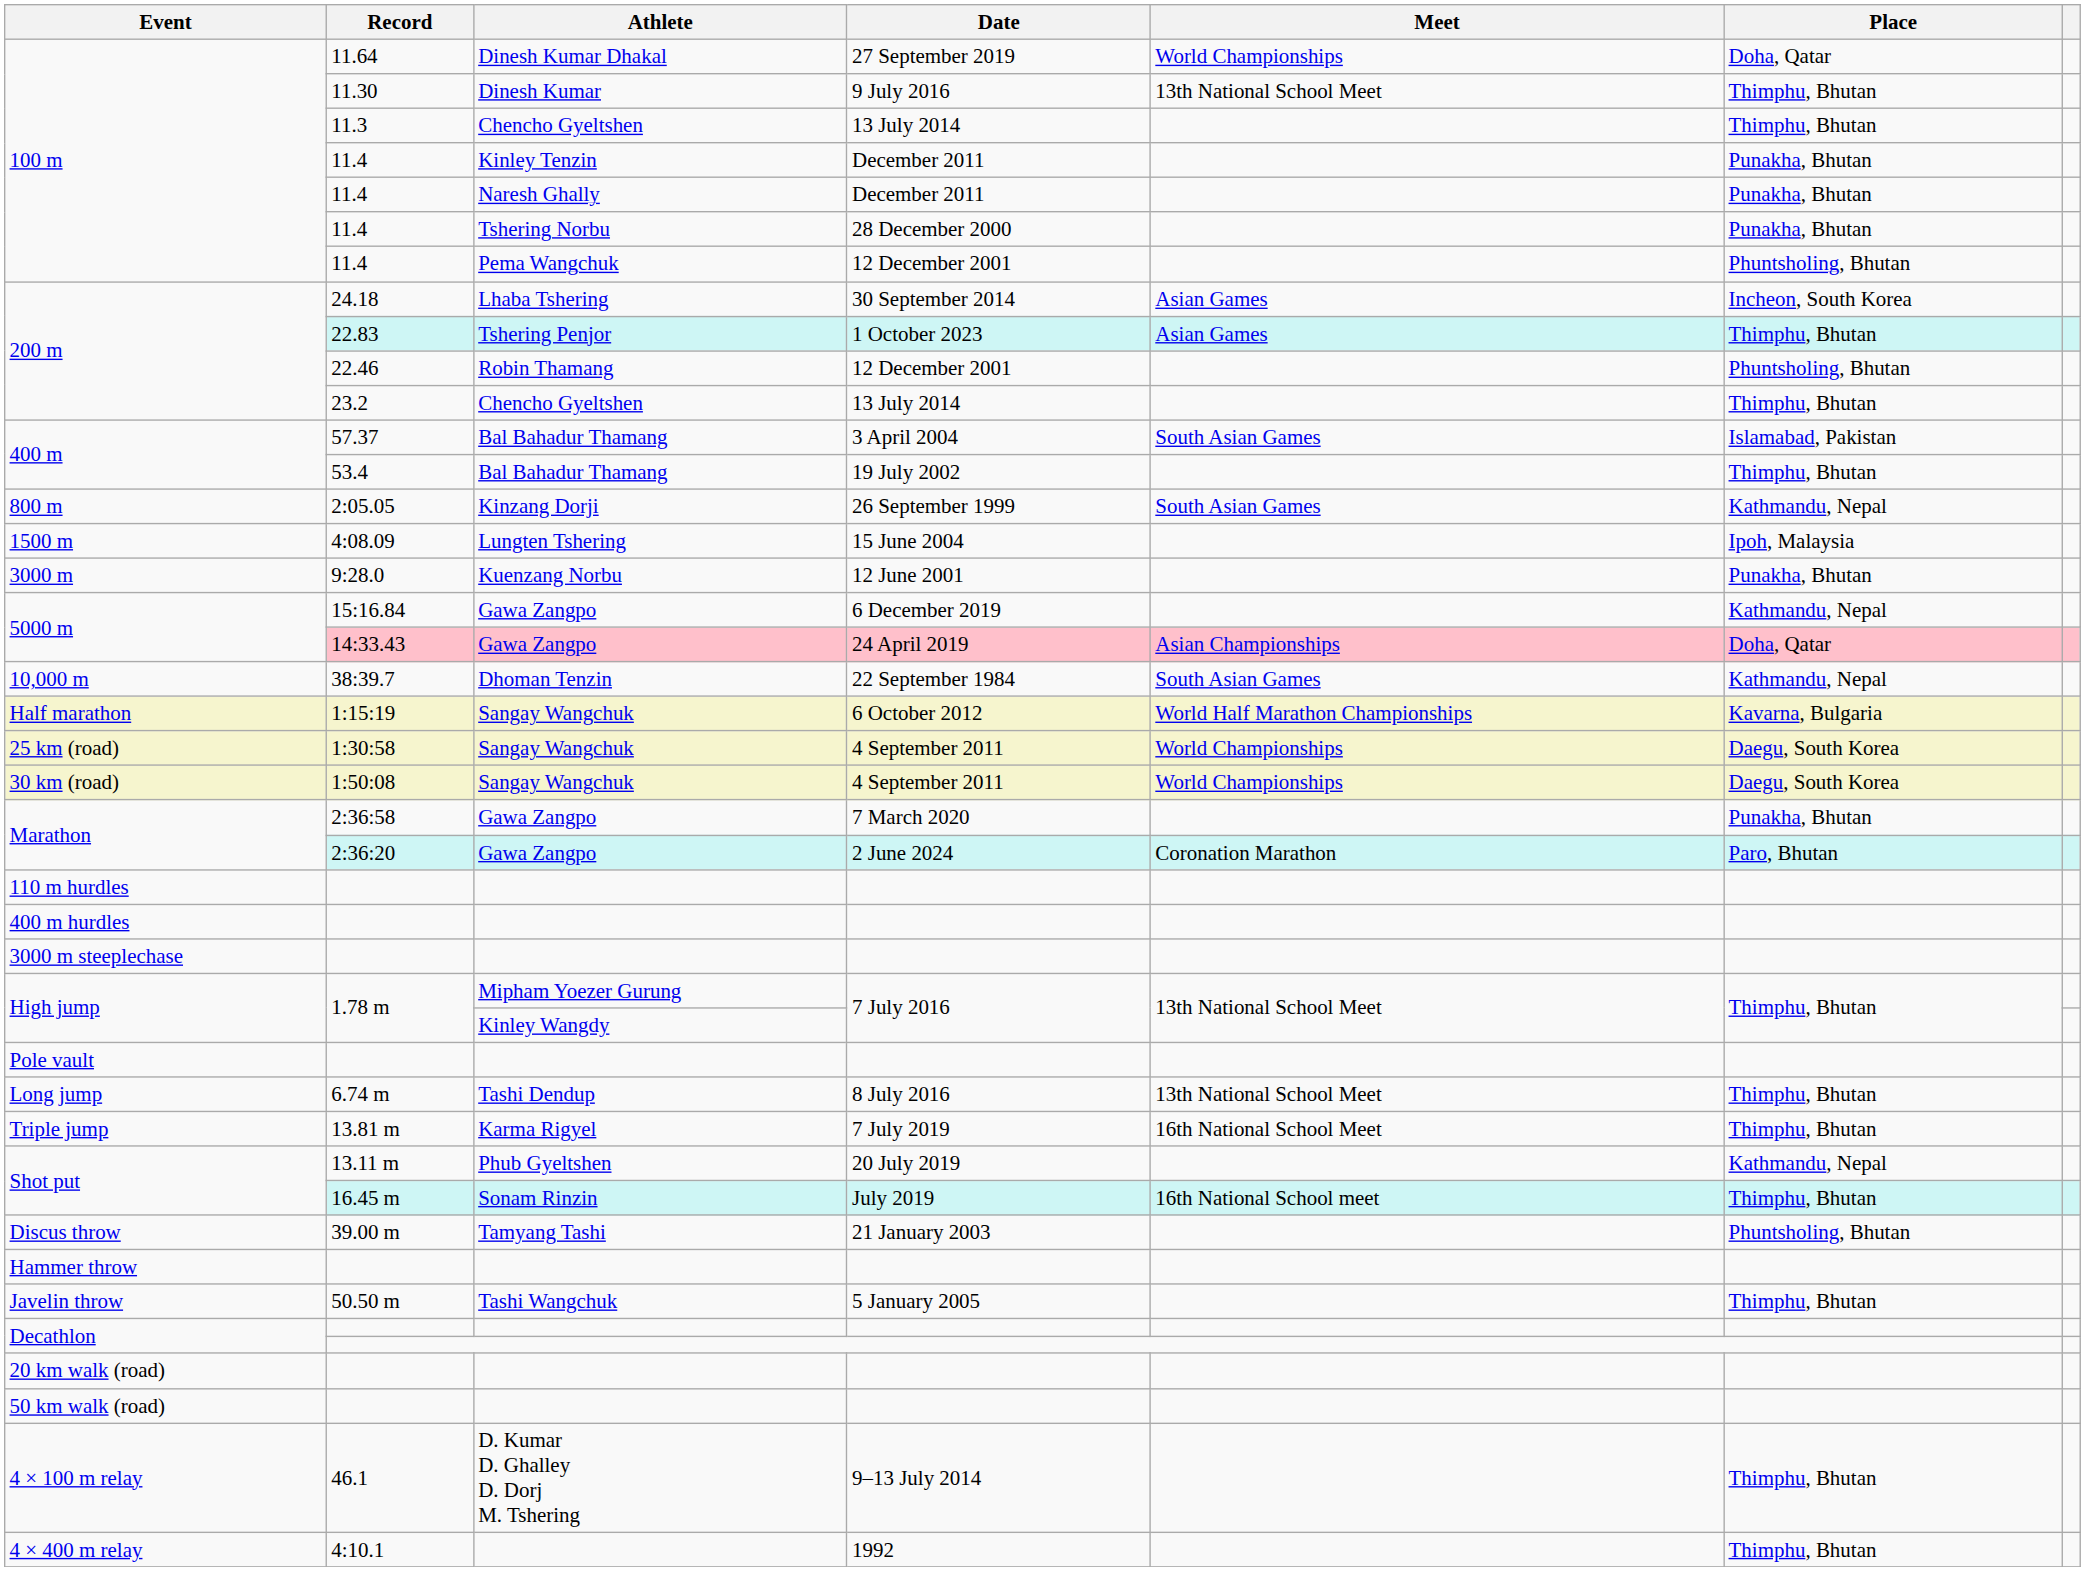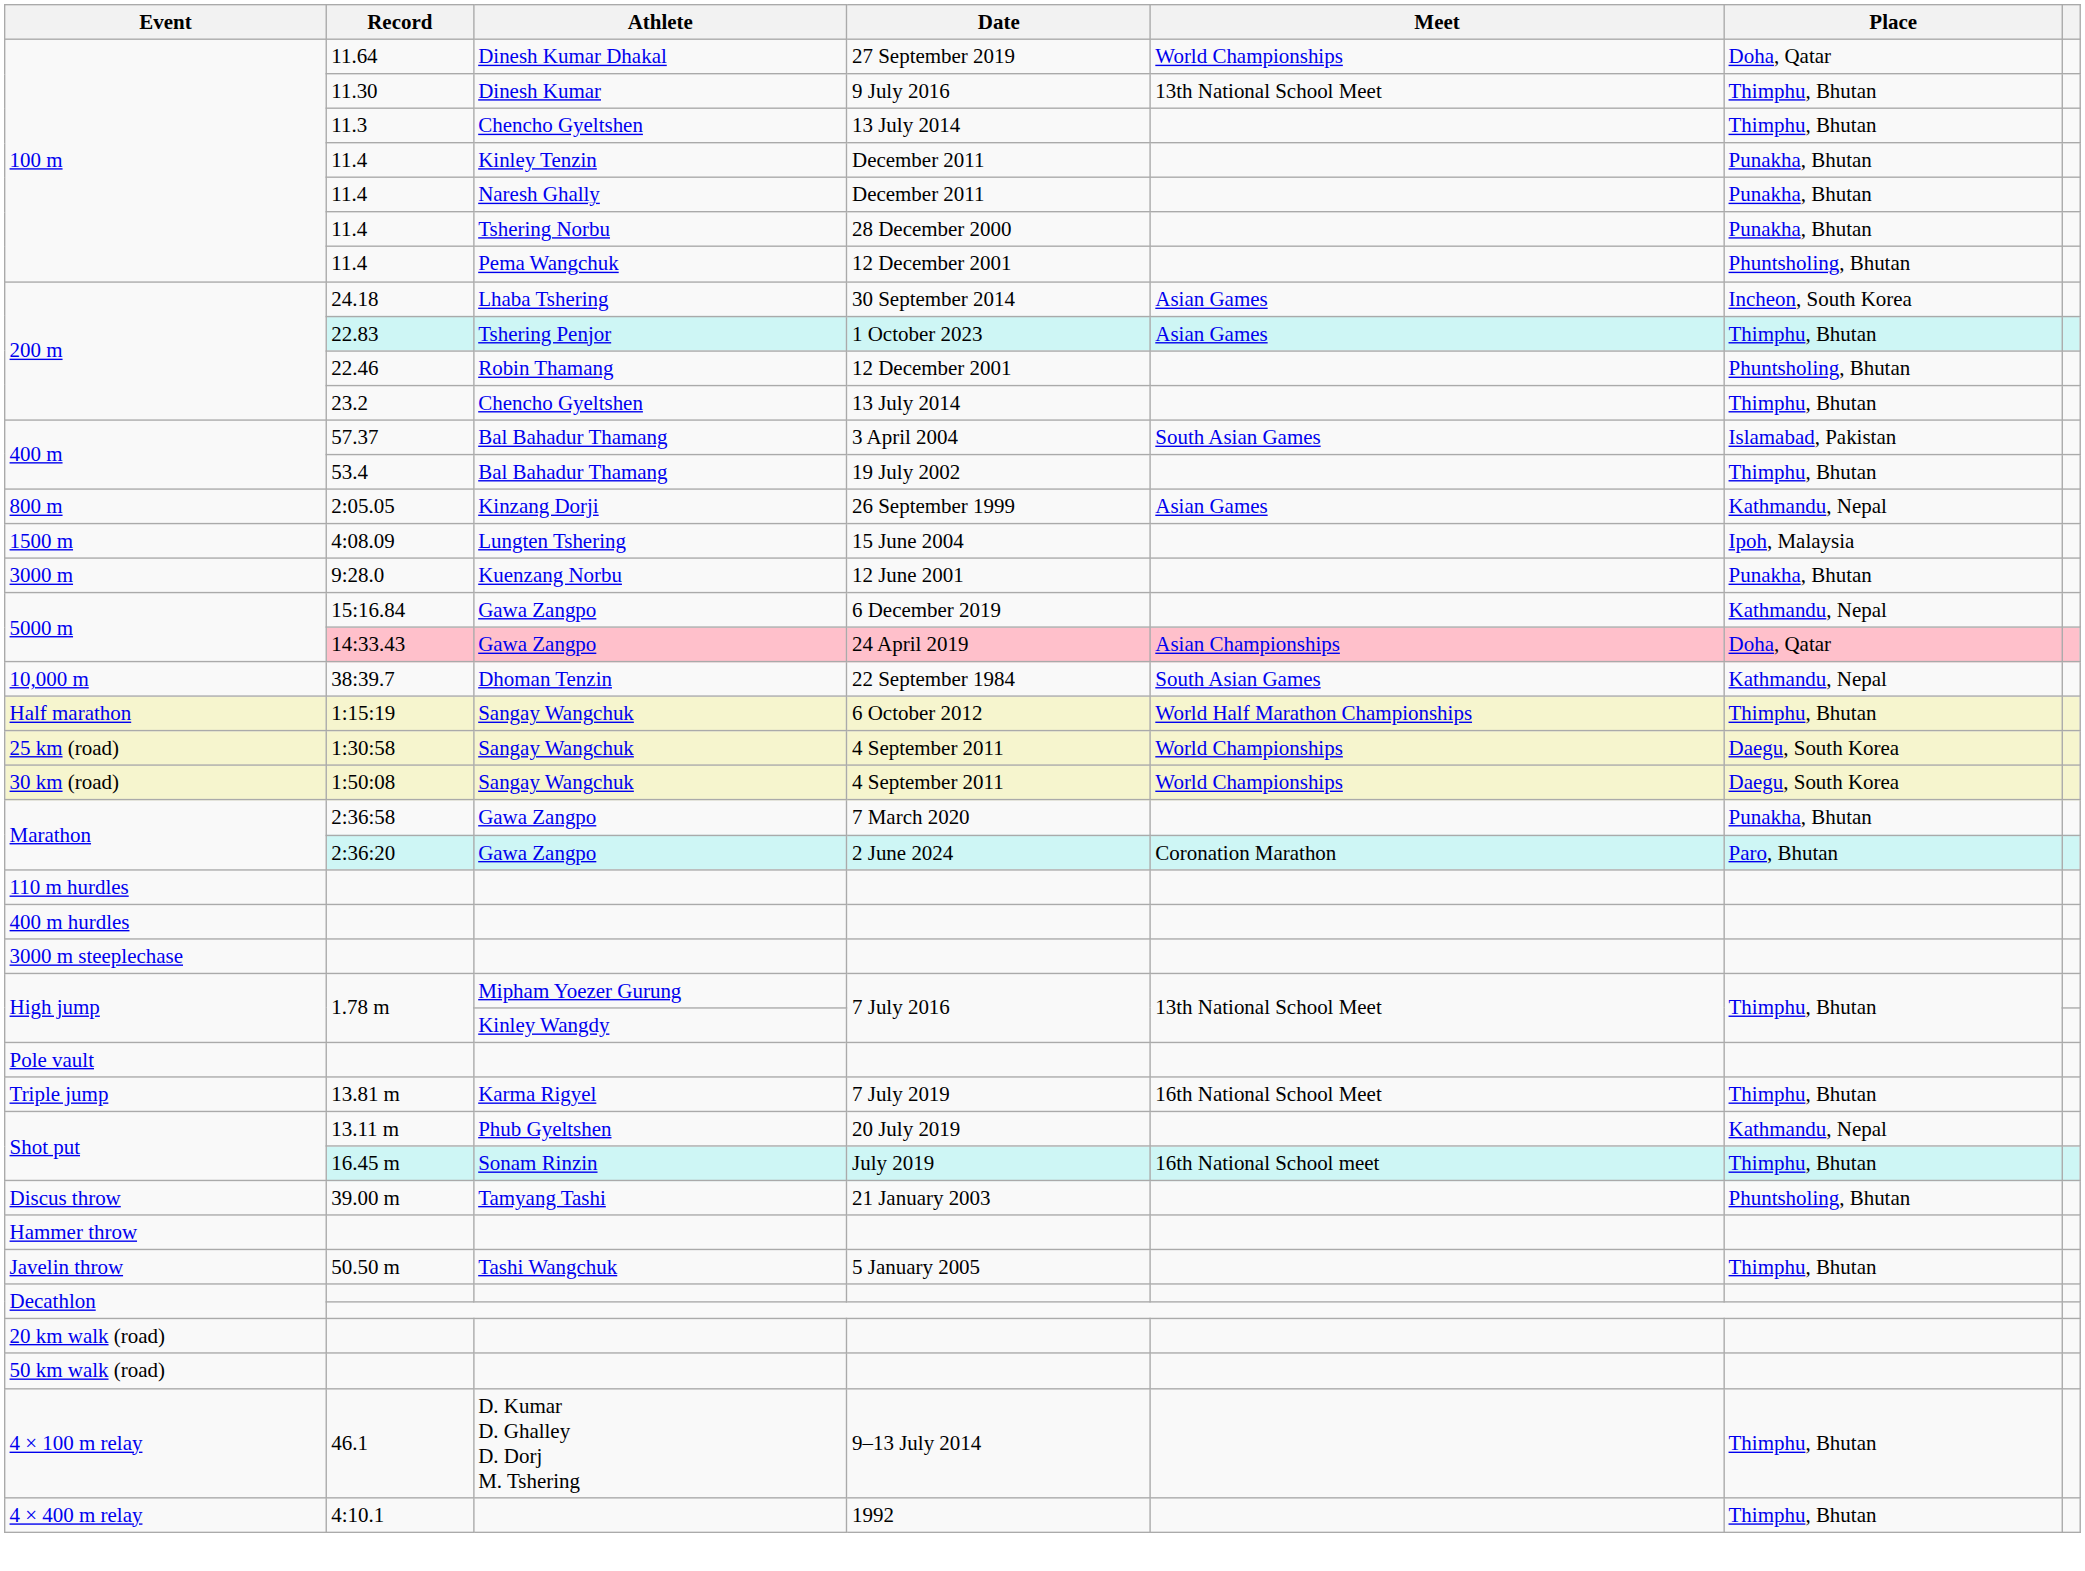2:05.05 | Meet: South Asian Games -> Asian Games
1:15:19 | Place: Kavarna, Bulgaria -> Thimphu, Bhutan
- row: Long jump | 6.74 m | Tashi Dendup | 8 July 2016 | 13th National School Meet | Thimphu, Bhutan
